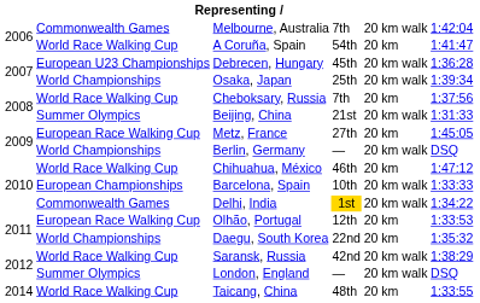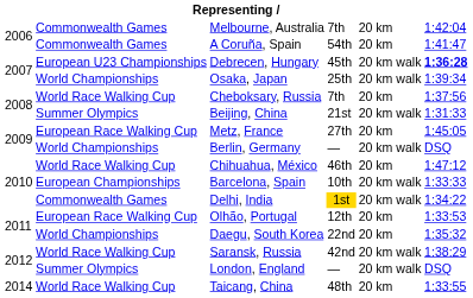Melbourne, Australia | column 5: 20 km walk -> 20 km
A Coruña, Spain | column 2: World Race Walking Cup -> Commonwealth Games
Debrecen, Hungary | column 6: normal -> bold
